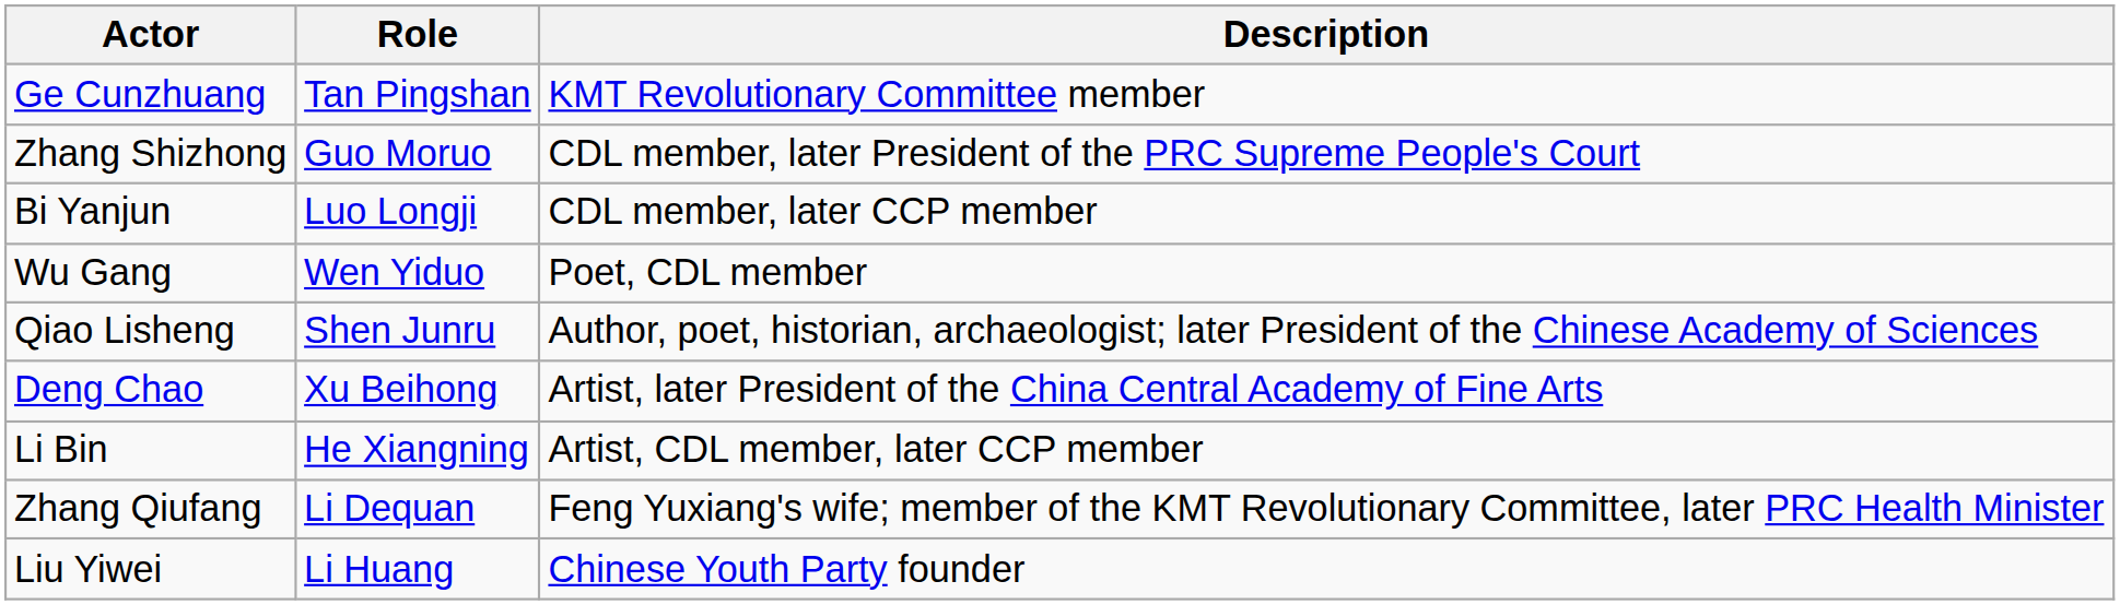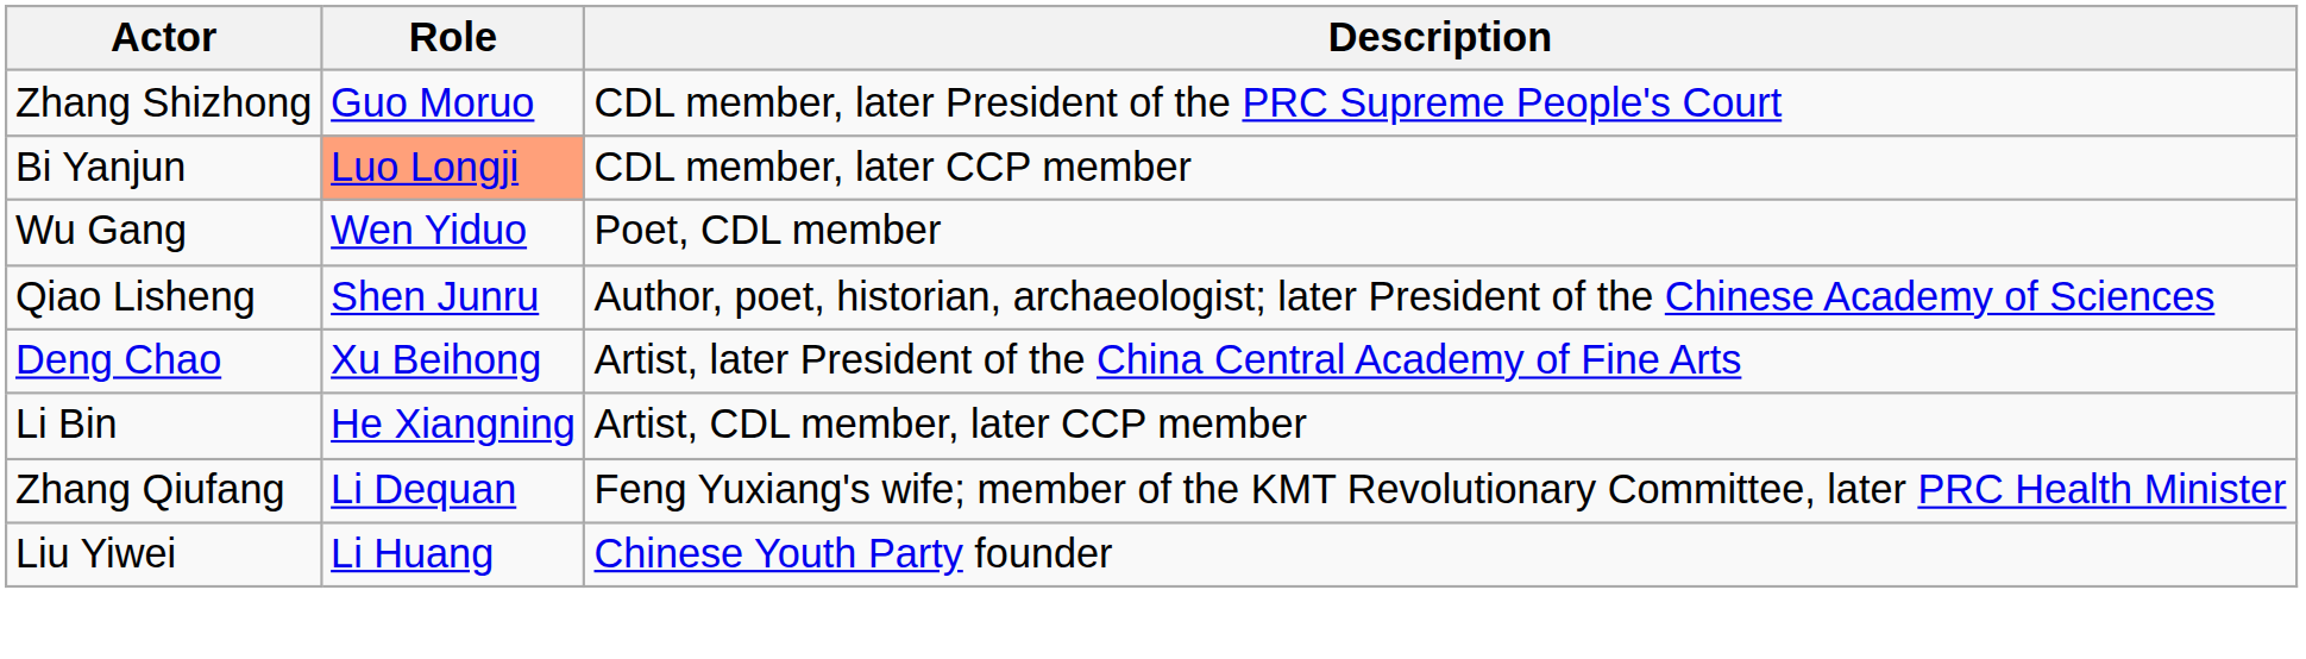- row: Ge Cunzhuang | Tan Pingshan | KMT Revolutionary Committee member
Bi Yanjun | Role: no background -> lightsalmon background
